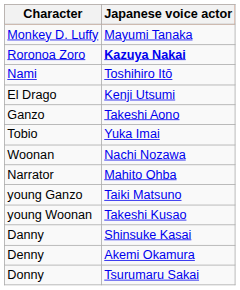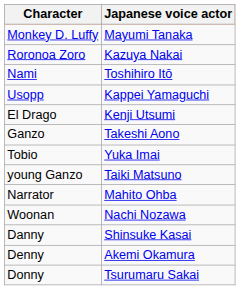Roronoa Zoro | Japanese voice actor: bold -> normal
+ row: Usopp | Kappei Yamaguchi
rows swapped: Woonan <-> young Ganzo
- row: young Woonan | Takeshi Kusao
